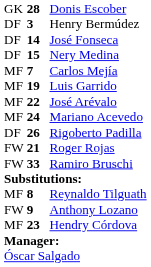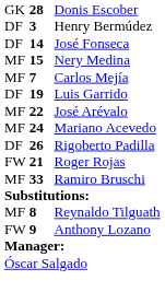Nery Medina | column 1: DF -> MF
Luis Garrido | column 1: MF -> DF
Ramiro Bruschi | column 1: FW -> MF
- row: MF | 23 | Hendry Córdova
